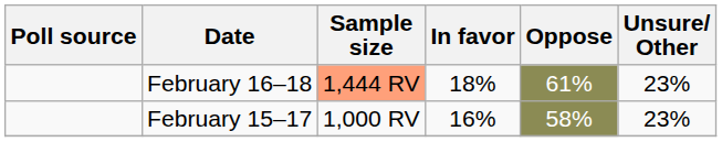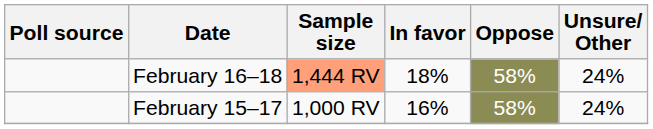February 16–18 | Oppose: 61% -> 58%
February 16–18 | Unsure/ Other: 23% -> 24%
February 15–17 | Unsure/ Other: 23% -> 24%
